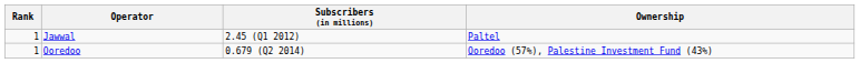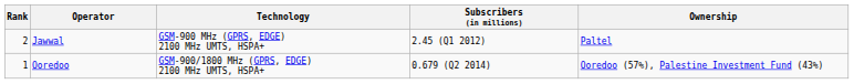+ column: Technology | GSM-900 MHz (GPRS, EDGE) 2100 MHz UMTS, HSPA+ | GSM-900/1800 MHz (GPRS, EDGE) 2100 MHz UMTS, HSPA+
Jawwal | Rank: 1 -> 2
